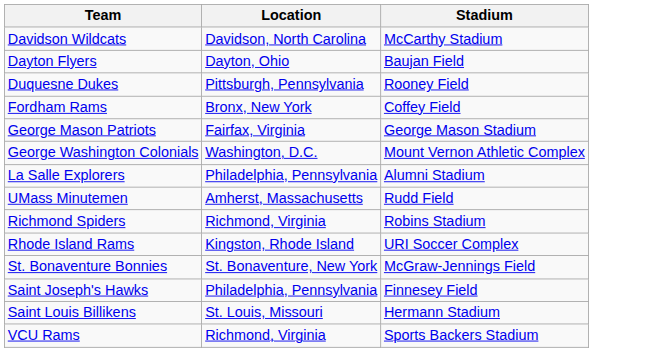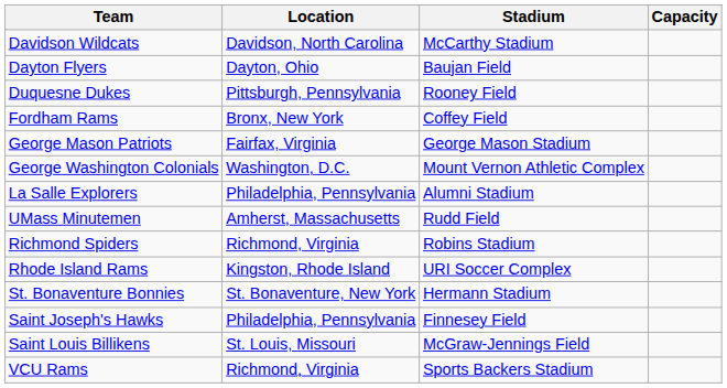+ column: Capacity
St. Bonaventure Bonnies | Stadium: McGraw-Jennings Field -> Hermann Stadium
Saint Louis Billikens | Stadium: Hermann Stadium -> McGraw-Jennings Field
